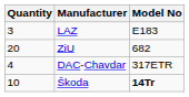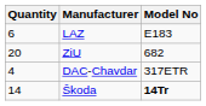LAZ | Quantity: 3 -> 6
Škoda | Quantity: 10 -> 14
